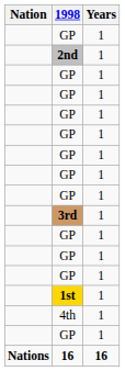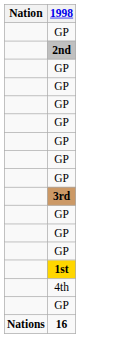- column: Years | 1 | 1 | 1 | 1 | 1 | 1 | 1 | 1 | 1 | 1 | 1 | 1 | 1 | 1 | 1 | 1 | 16
